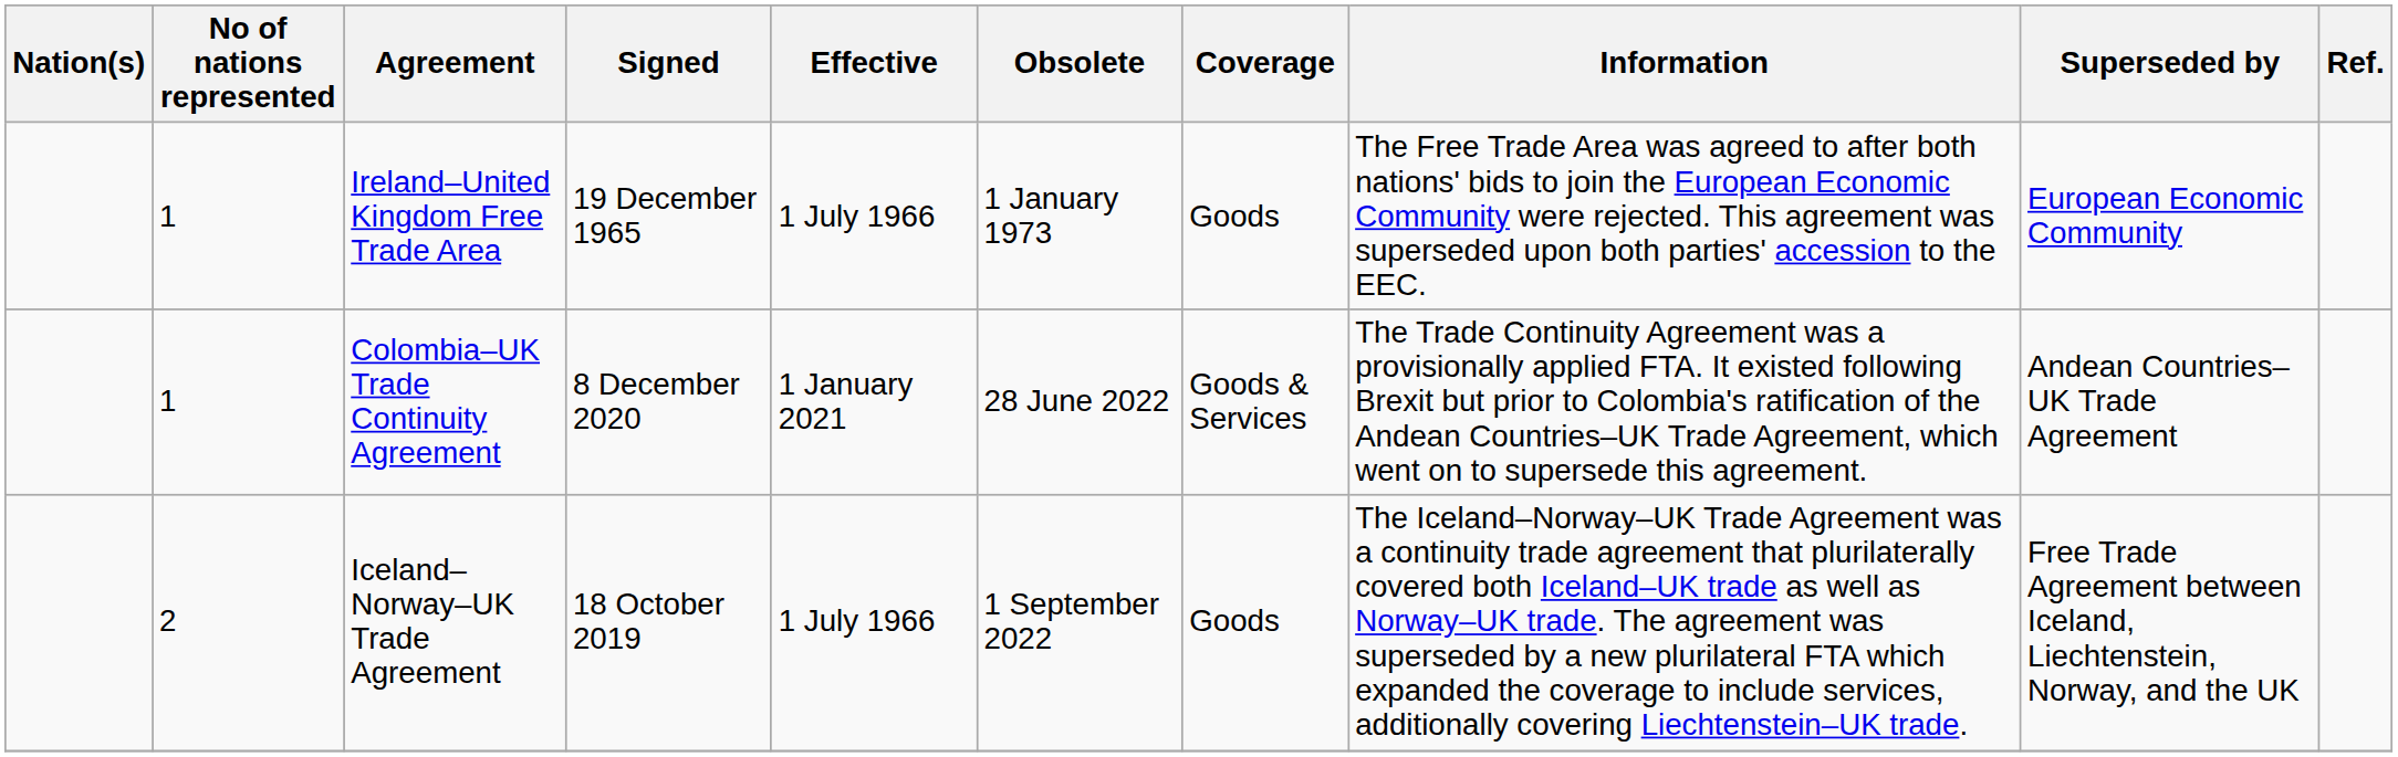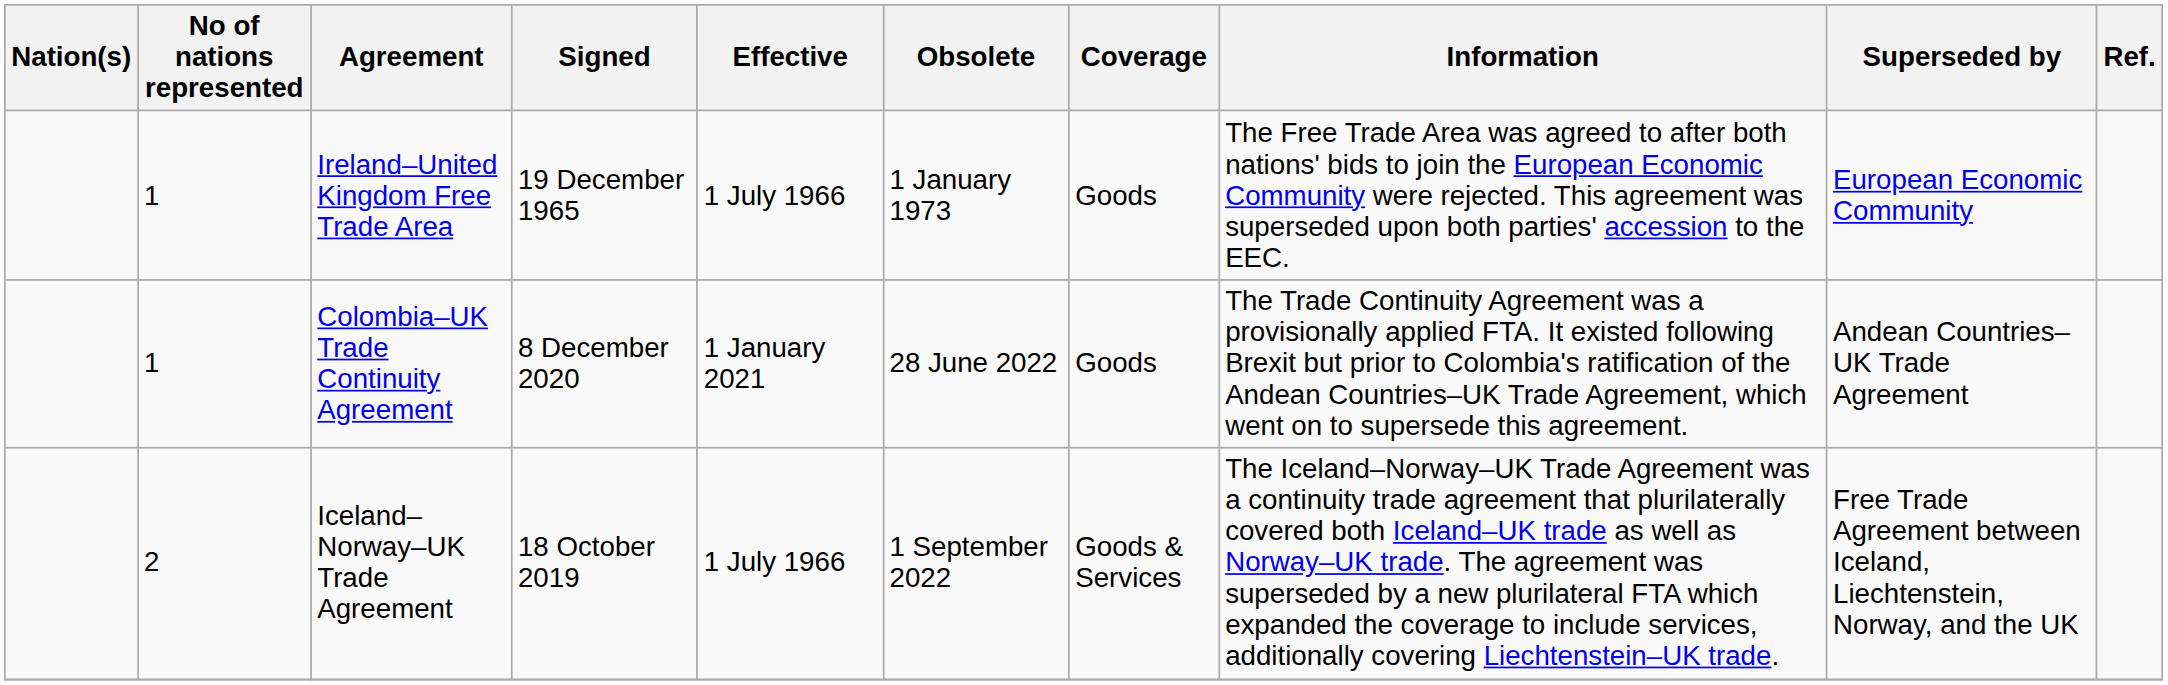Colombia–UK Trade Continuity Agreement | Coverage: Goods & Services -> Goods
Iceland–Norway–UK Trade Agreement | Coverage: Goods -> Goods & Services
